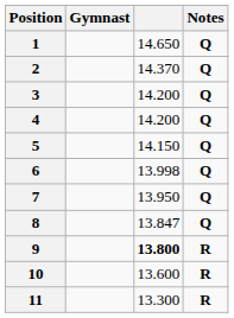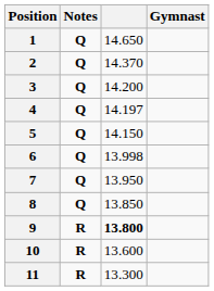columns swapped: Gymnast <-> Notes
4 | column 3: 14.200 -> 14.197
8 | column 3: 13.847 -> 13.850
